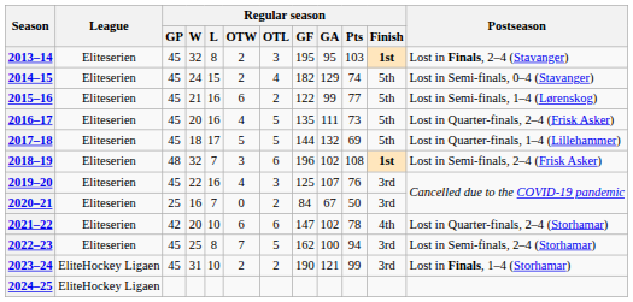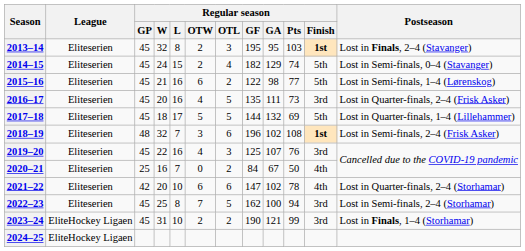2015–16 | Regular season / GA: 99 -> 98
2016–17 | Regular season / Finish: 5th -> 3rd
2020–21 | Regular season / Finish: 3rd -> 4th
